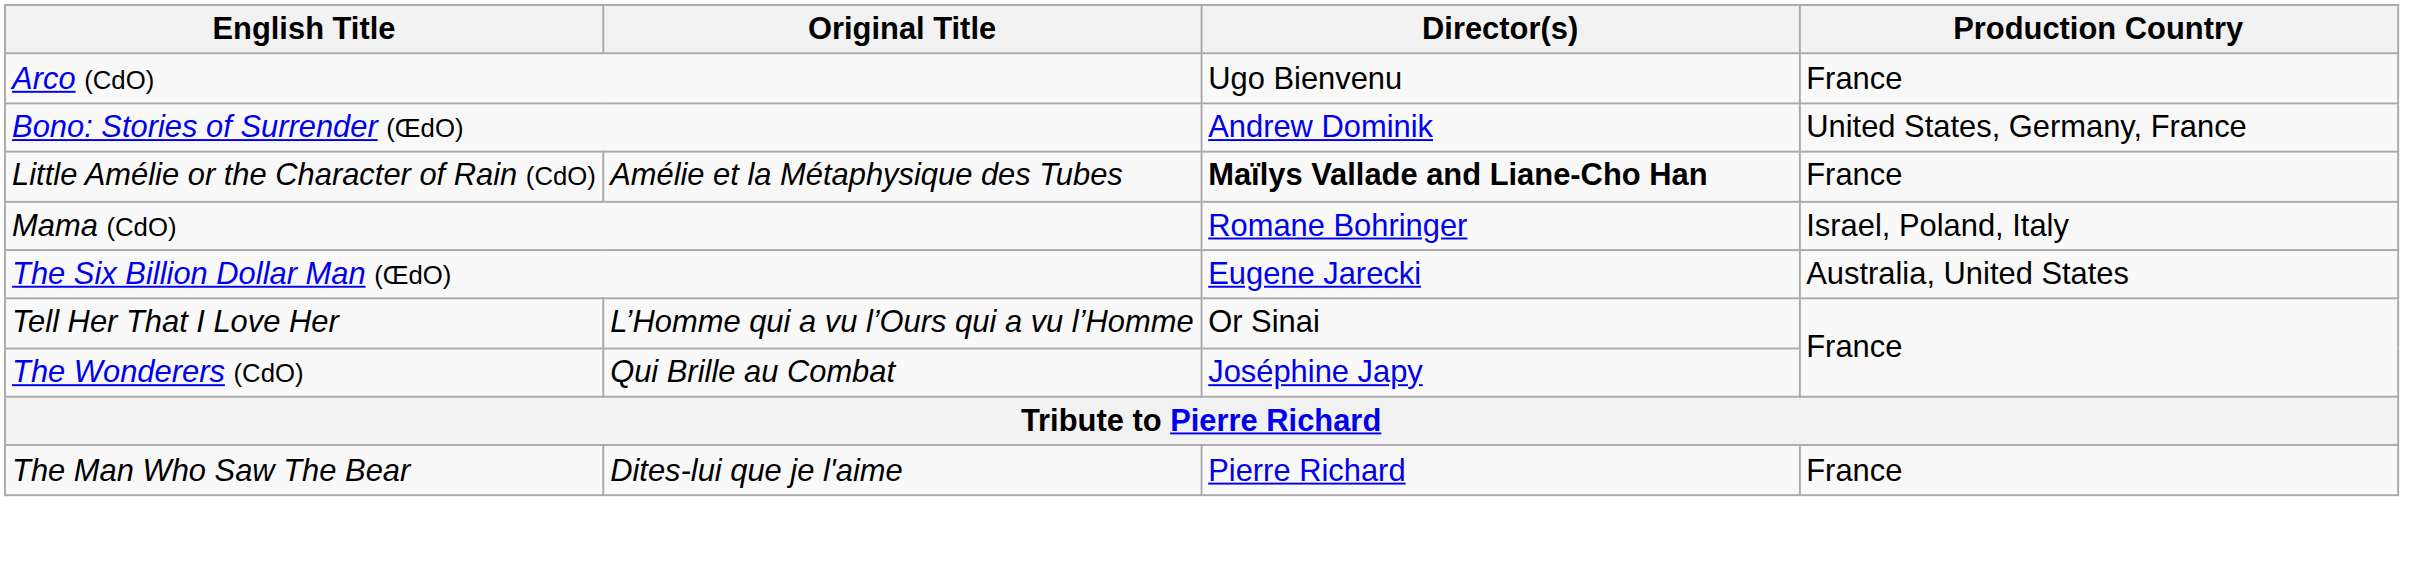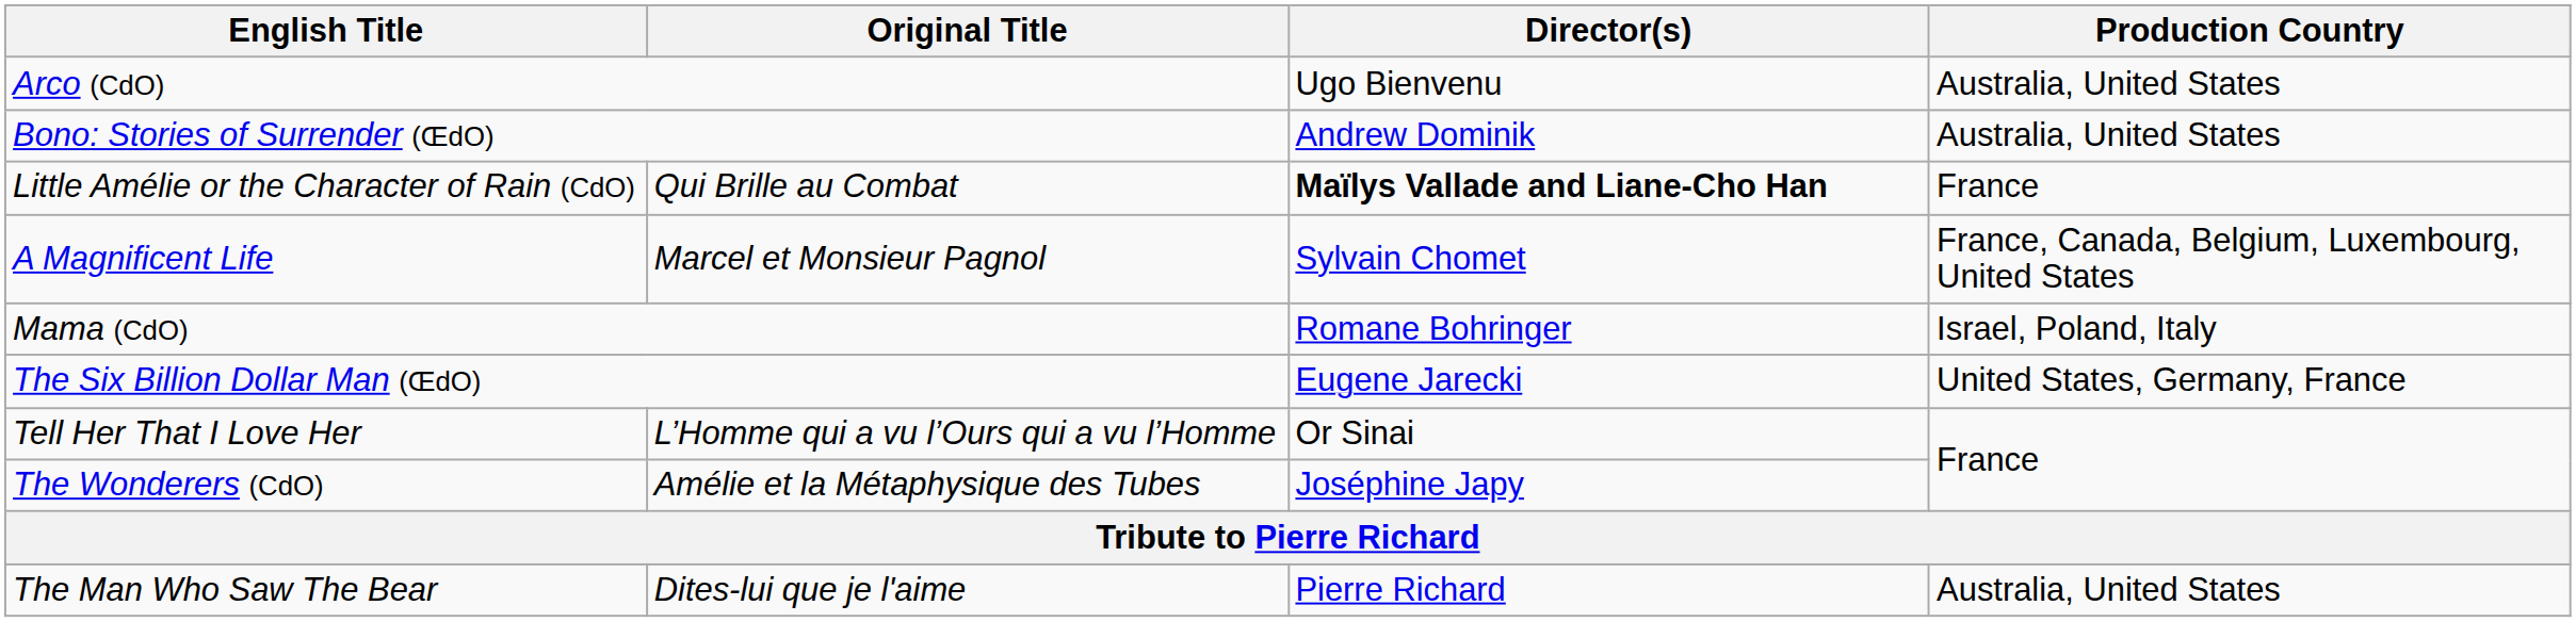Arco (CdO) | Production Country: France -> Australia, United States
Bono: Stories of Surrender (ŒdO) | Production Country: United States, Germany, France -> Australia, United States
Little Amélie or the Character of Rain (CdO) | Original Title: Amélie et la Métaphysique des Tubes -> Qui Brille au Combat
+ row: A Magnificent Life | Marcel et Monsieur Pagnol | Sylvain Chomet | France, Canada, Belgium, Luxembourg, United States
The Six Billion Dollar Man (ŒdO) | Production Country: Australia, United States -> United States, Germany, France
The Wonderers (CdO) | Original Title: Qui Brille au Combat -> Amélie et la Métaphysique des Tubes
The Man Who Saw The Bear | Production Country: France -> Australia, United States
